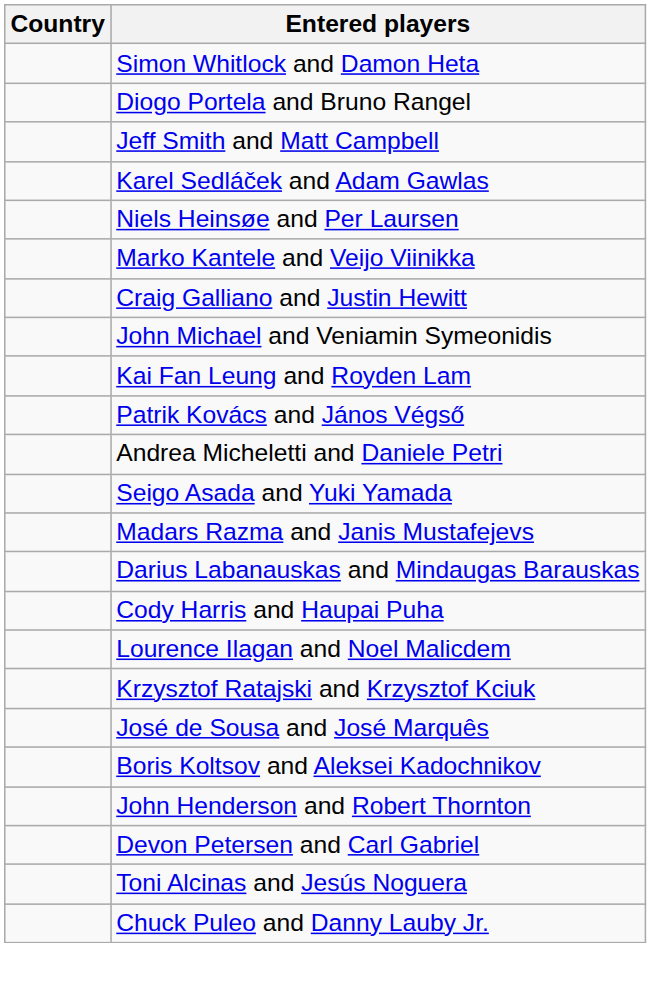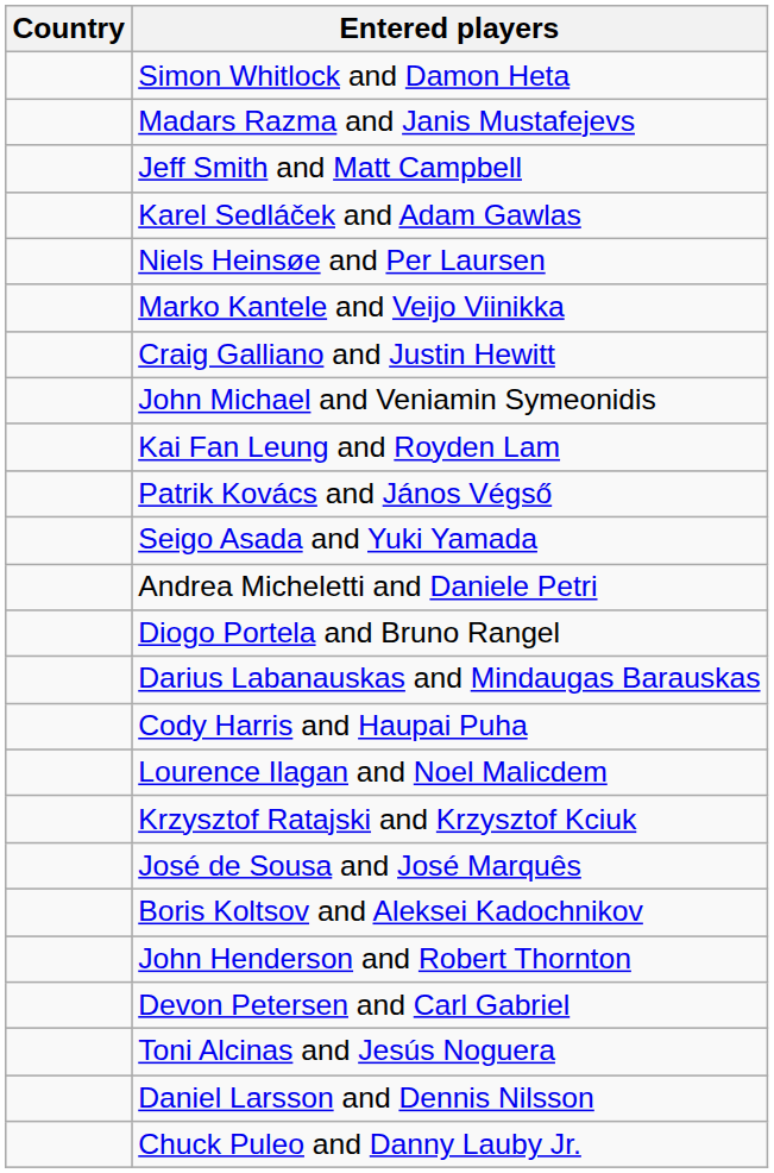rows swapped: Diogo Portela and Bruno Rangel <-> Madars Razma and Janis Mustafejevs
rows swapped: Andrea Micheletti and Daniele Petri <-> Seigo Asada and Yuki Yamada
+ row: Daniel Larsson and Dennis Nilsson
